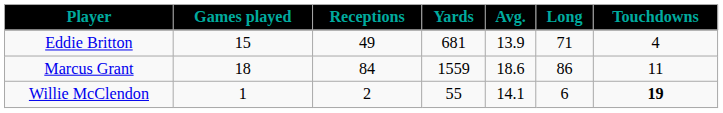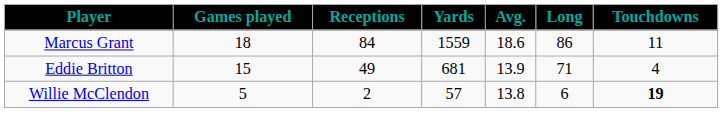rows swapped: Eddie Britton <-> Marcus Grant
Willie McClendon | Games played: 1 -> 5
Willie McClendon | Yards: 55 -> 57
Willie McClendon | Avg.: 14.1 -> 13.8
